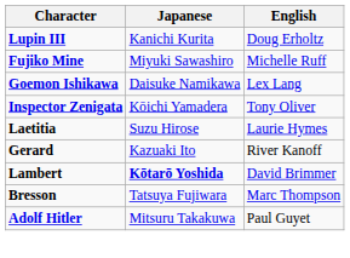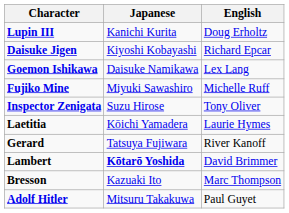+ row: Daisuke Jigen | Kiyoshi Kobayashi | Richard Epcar
rows swapped: Goemon Ishikawa <-> Fujiko Mine
Inspector Zenigata | Japanese: Kōichi Yamadera -> Suzu Hirose
Laetitia | Japanese: Suzu Hirose -> Kōichi Yamadera
Gerard | Japanese: Kazuaki Ito -> Tatsuya Fujiwara
Bresson | Japanese: Tatsuya Fujiwara -> Kazuaki Ito
